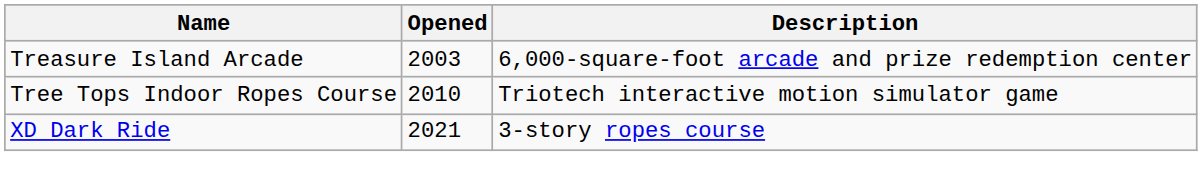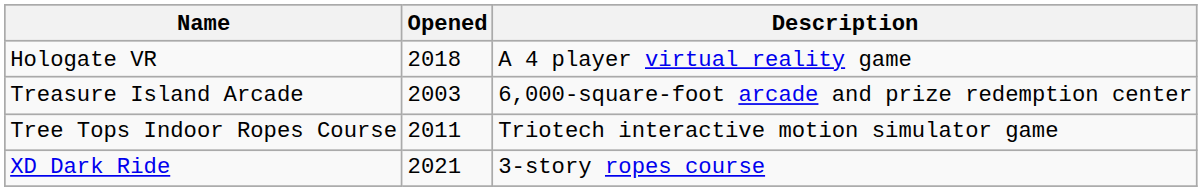+ row: Hologate VR | 2018 | A 4 player virtual reality game
Tree Tops Indoor Ropes Course | Opened: 2010 -> 2011
